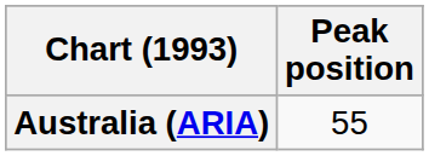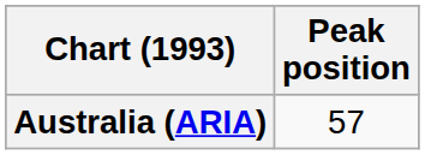Australia (ARIA) | Peak position: 55 -> 57
